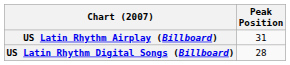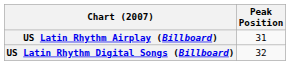US Latin Rhythm Digital Songs (Billboard) | Peak Position: 28 -> 32
